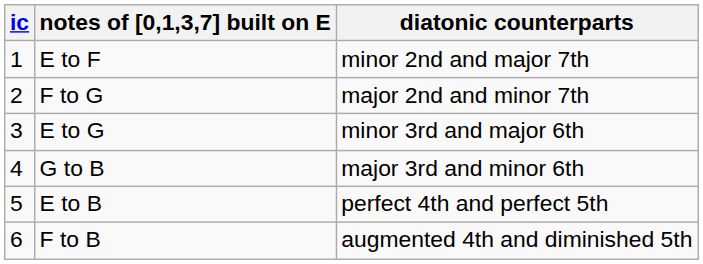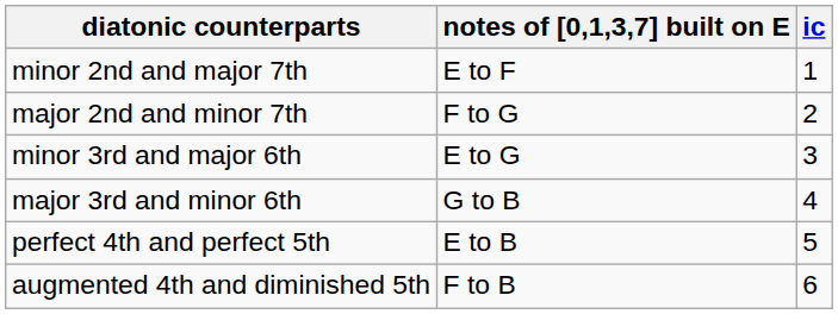columns swapped: ic <-> diatonic counterparts
